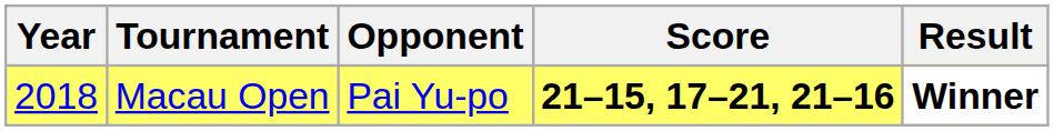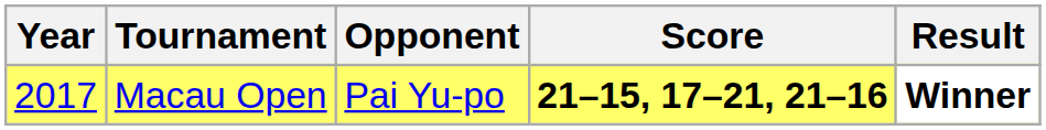Macau Open | Year: 2018 -> 2017
